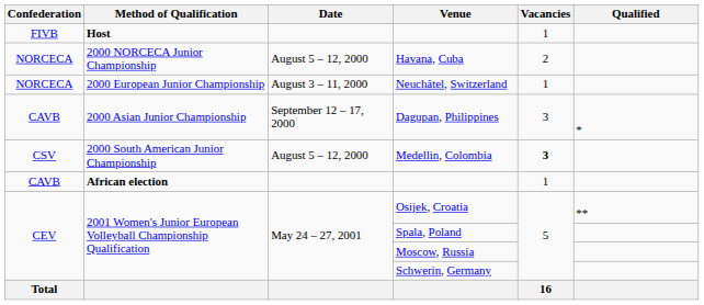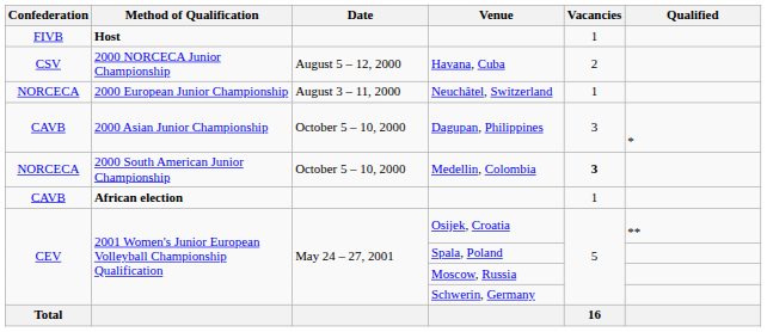Havana, Cuba | Confederation: NORCECA -> CSV
Dagupan, Philippines | Date: September 12 – 17, 2000 -> October 5 – 10, 2000
Medellin, Colombia | Confederation: CSV -> NORCECA
Medellin, Colombia | Date: August 5 – 12, 2000 -> October 5 – 10, 2000
